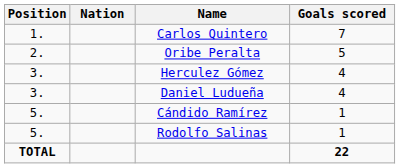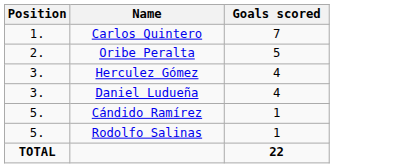- column: Nation
